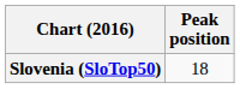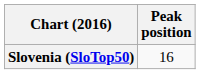Slovenia (SloTop50) | Peak position: 18 -> 16
